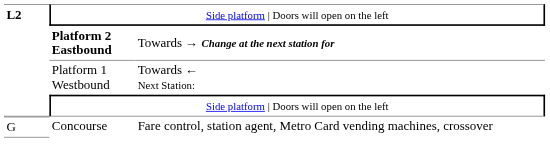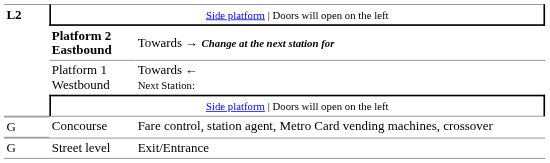+ row: G | Street level | Exit/Entrance
